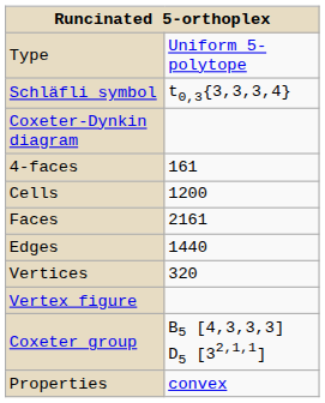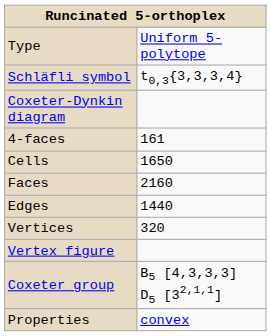Cells | column 2: 1200 -> 1650
Faces | column 2: 2161 -> 2160
